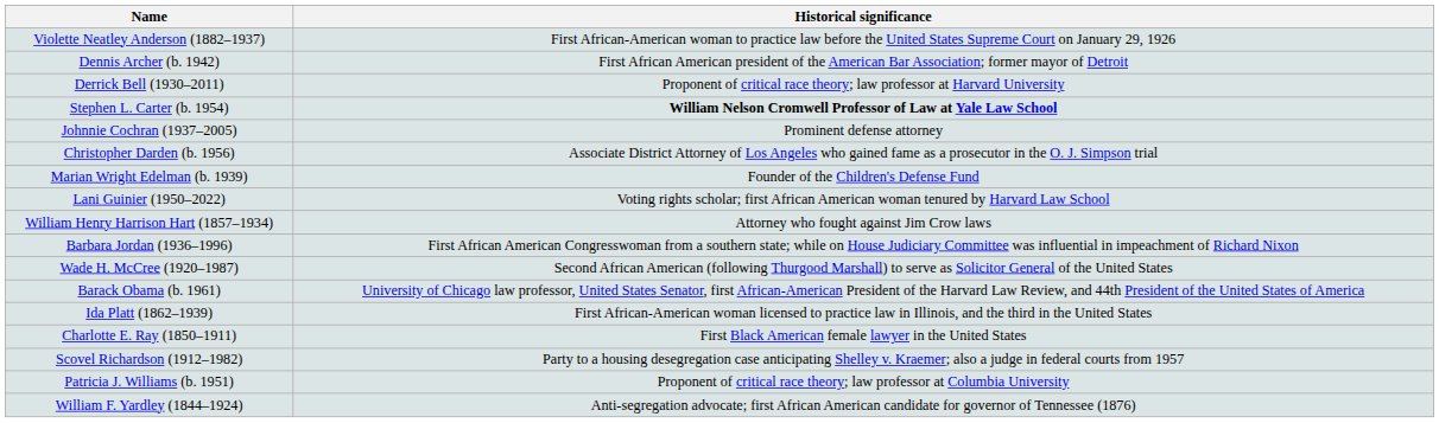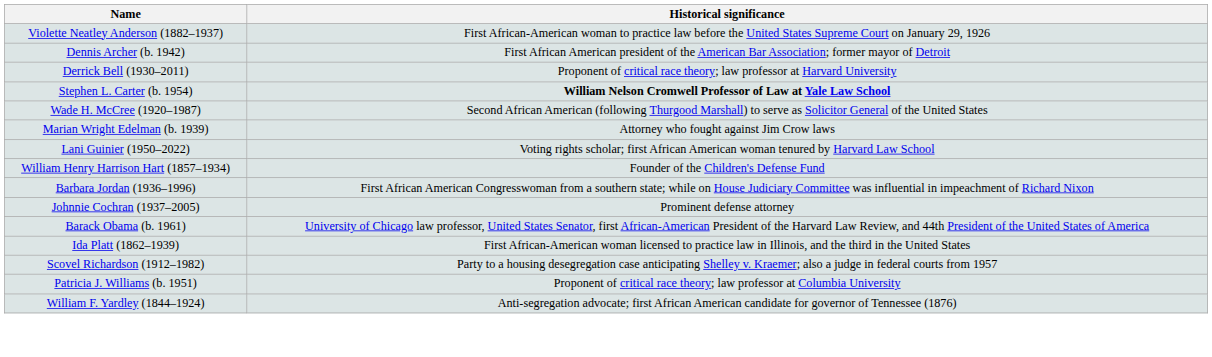rows swapped: Johnnie Cochran (1937–2005) <-> Wade H. McCree (1920–1987)
- row: Christopher Darden (b. 1956) | Associate District Attorney of Los Angeles who gained fame as a prosecutor in the O. J. Simpson trial
Marian Wright Edelman (b. 1939) | Historical significance: Founder of the Children's Defense Fund -> Attorney who fought against Jim Crow laws
William Henry Harrison Hart (1857–1934) | Historical significance: Attorney who fought against Jim Crow laws -> Founder of the Children's Defense Fund
- row: Charlotte E. Ray (1850–1911) | First Black American female lawyer in the United States
